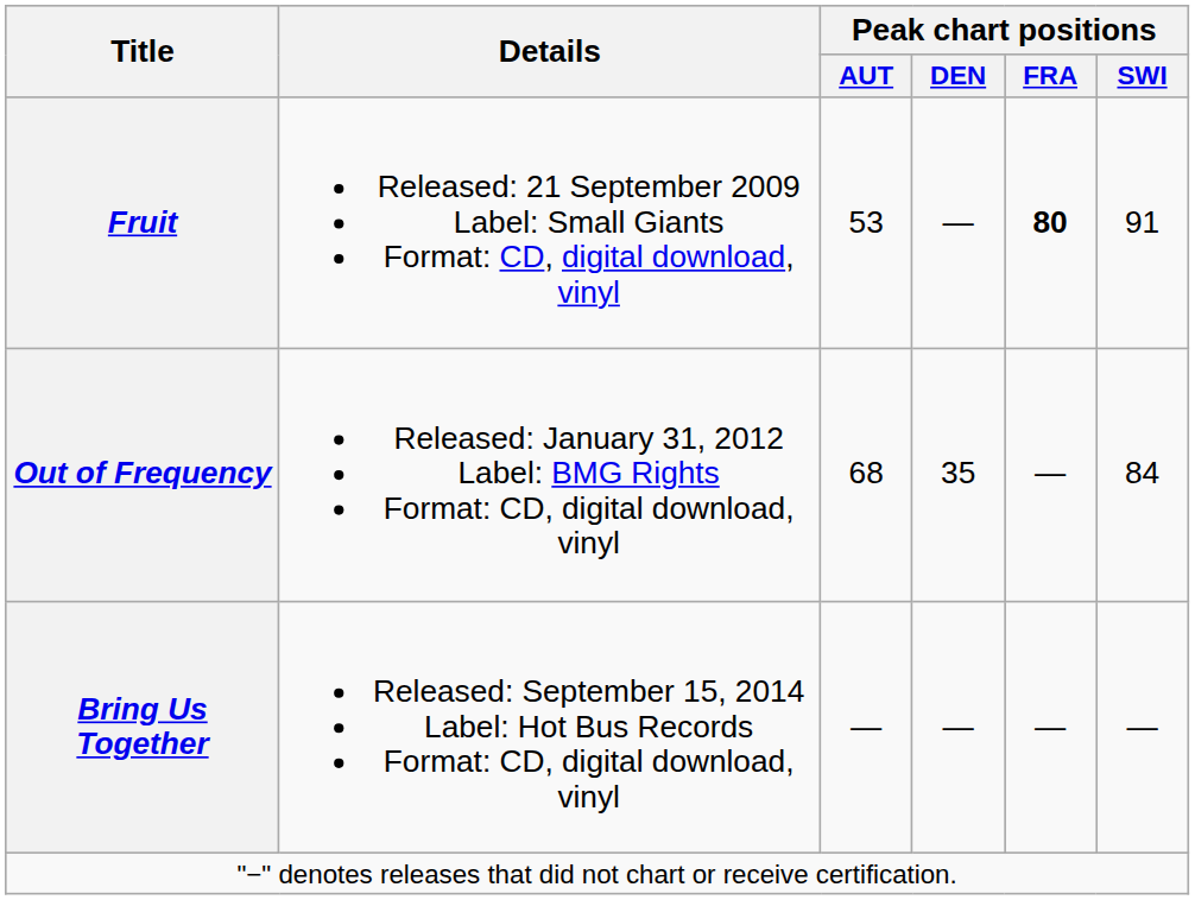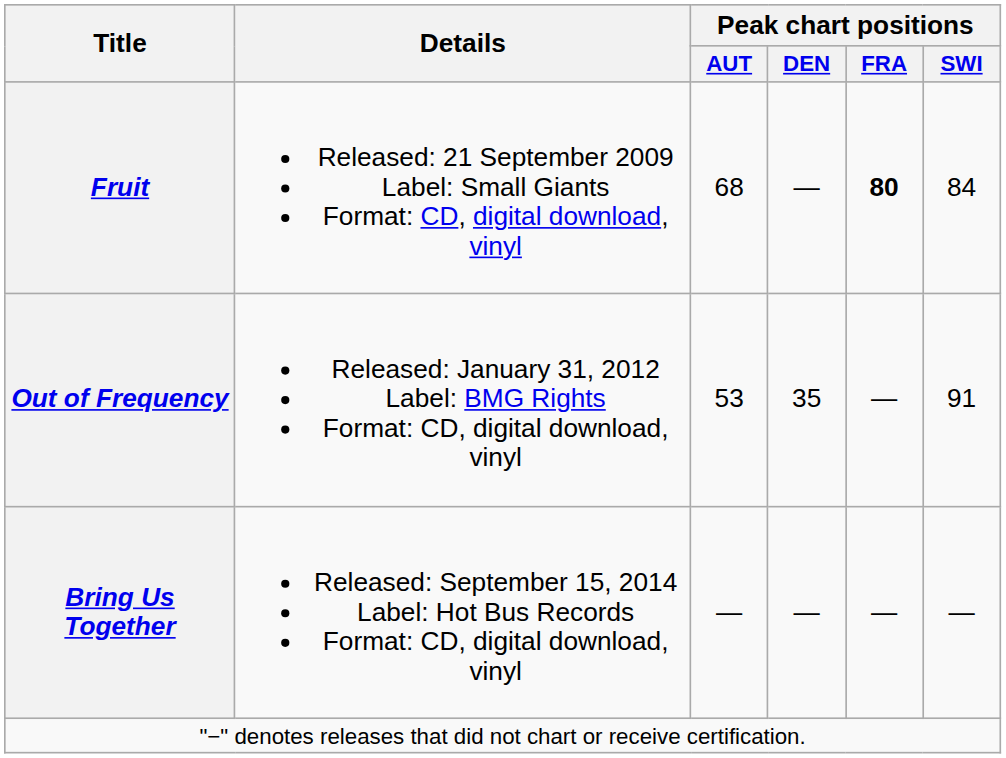Fruit | Peak chart positions / AUT: 53 -> 68
Fruit | Peak chart positions / SWI: 91 -> 84
Out of Frequency | Peak chart positions / AUT: 68 -> 53
Out of Frequency | Peak chart positions / SWI: 84 -> 91
